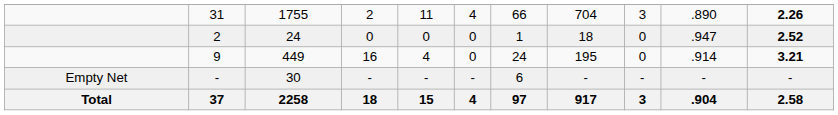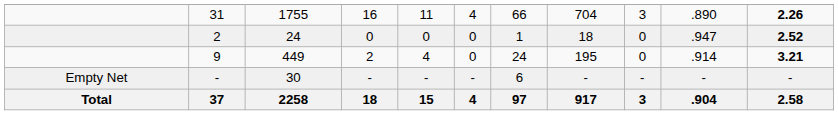31 | column 4: 2 -> 16
9 | column 4: 16 -> 2
